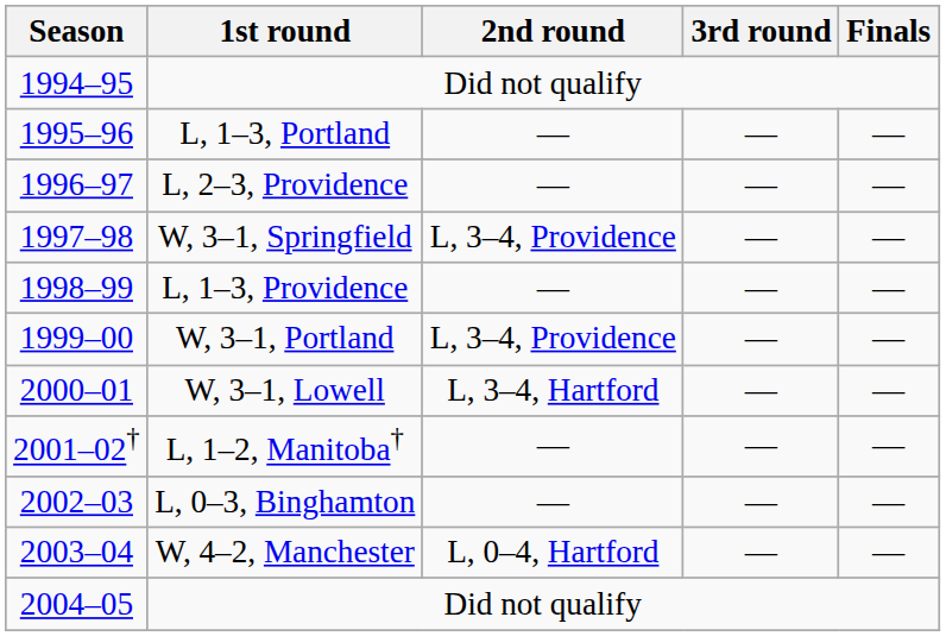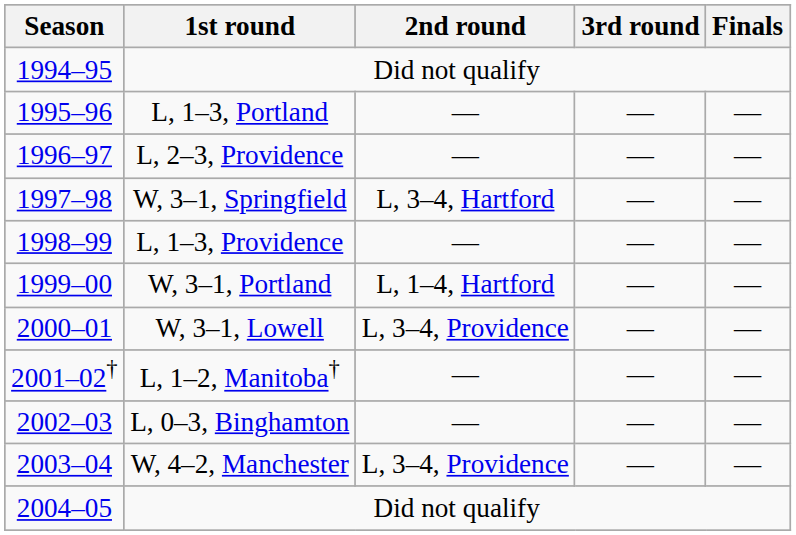W, 3–1, Springfield | 2nd round: L, 3–4, Providence -> L, 3–4, Hartford
W, 3–1, Portland | 2nd round: L, 3–4, Providence -> L, 1–4, Hartford
W, 3–1, Lowell | 2nd round: L, 3–4, Hartford -> L, 3–4, Providence
W, 4–2, Manchester | 2nd round: L, 0–4, Hartford -> L, 3–4, Providence
